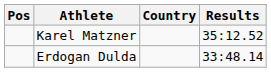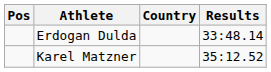rows swapped: Erdogan Dulda <-> Karel Matzner
